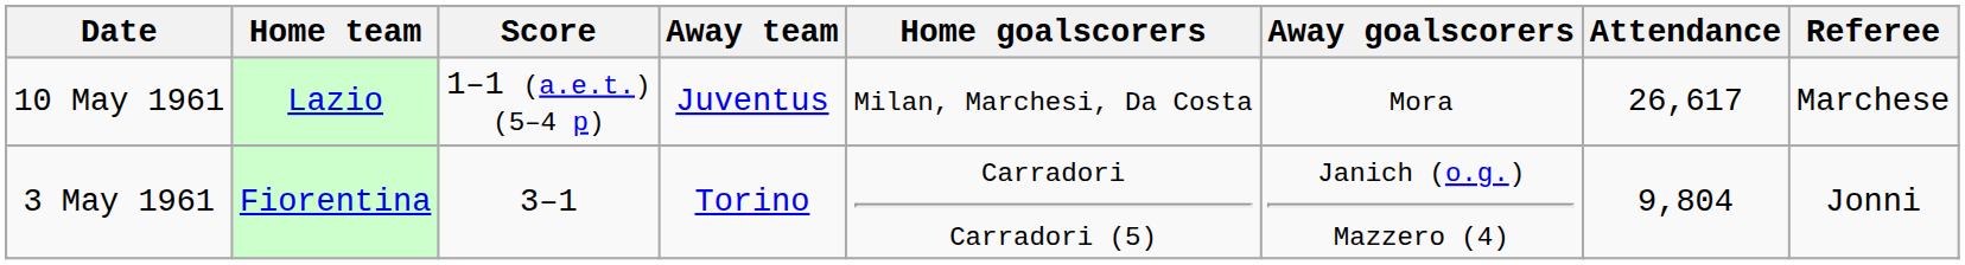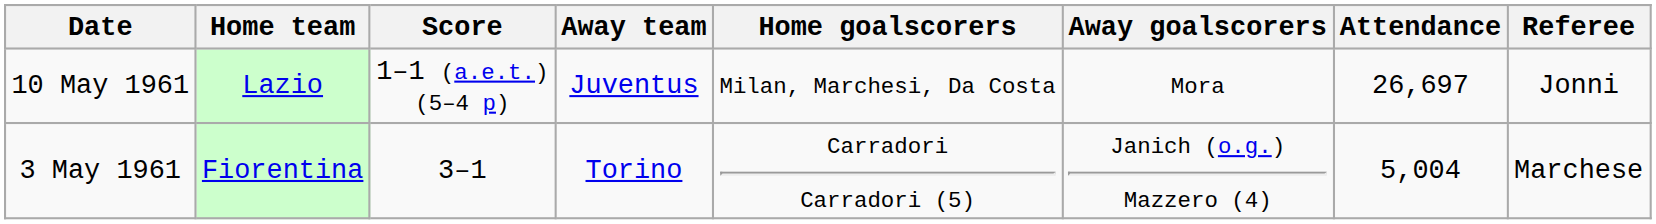10 May 1961 | Attendance: 26,617 -> 26,697
10 May 1961 | Referee: Marchese -> Jonni
3 May 1961 | Attendance: 9,804 -> 5,004
3 May 1961 | Referee: Jonni -> Marchese
